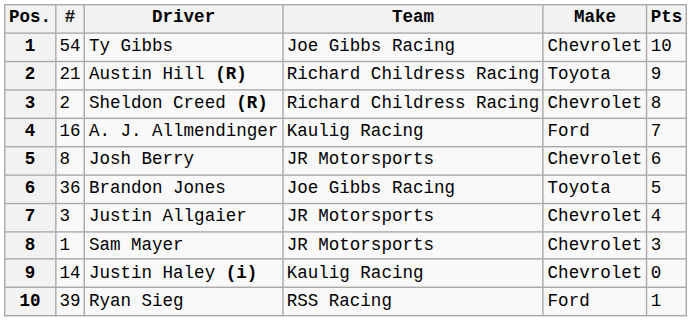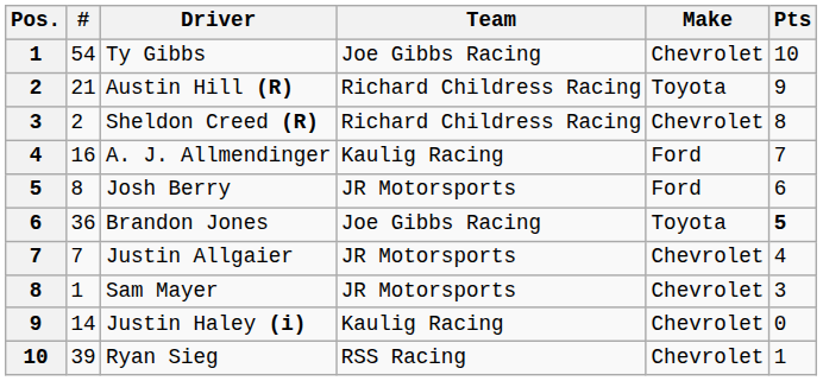Josh Berry | Make: Chevrolet -> Ford
Brandon Jones | Pts: normal -> bold
Justin Allgaier | #: 3 -> 7
Ryan Sieg | Make: Ford -> Chevrolet
